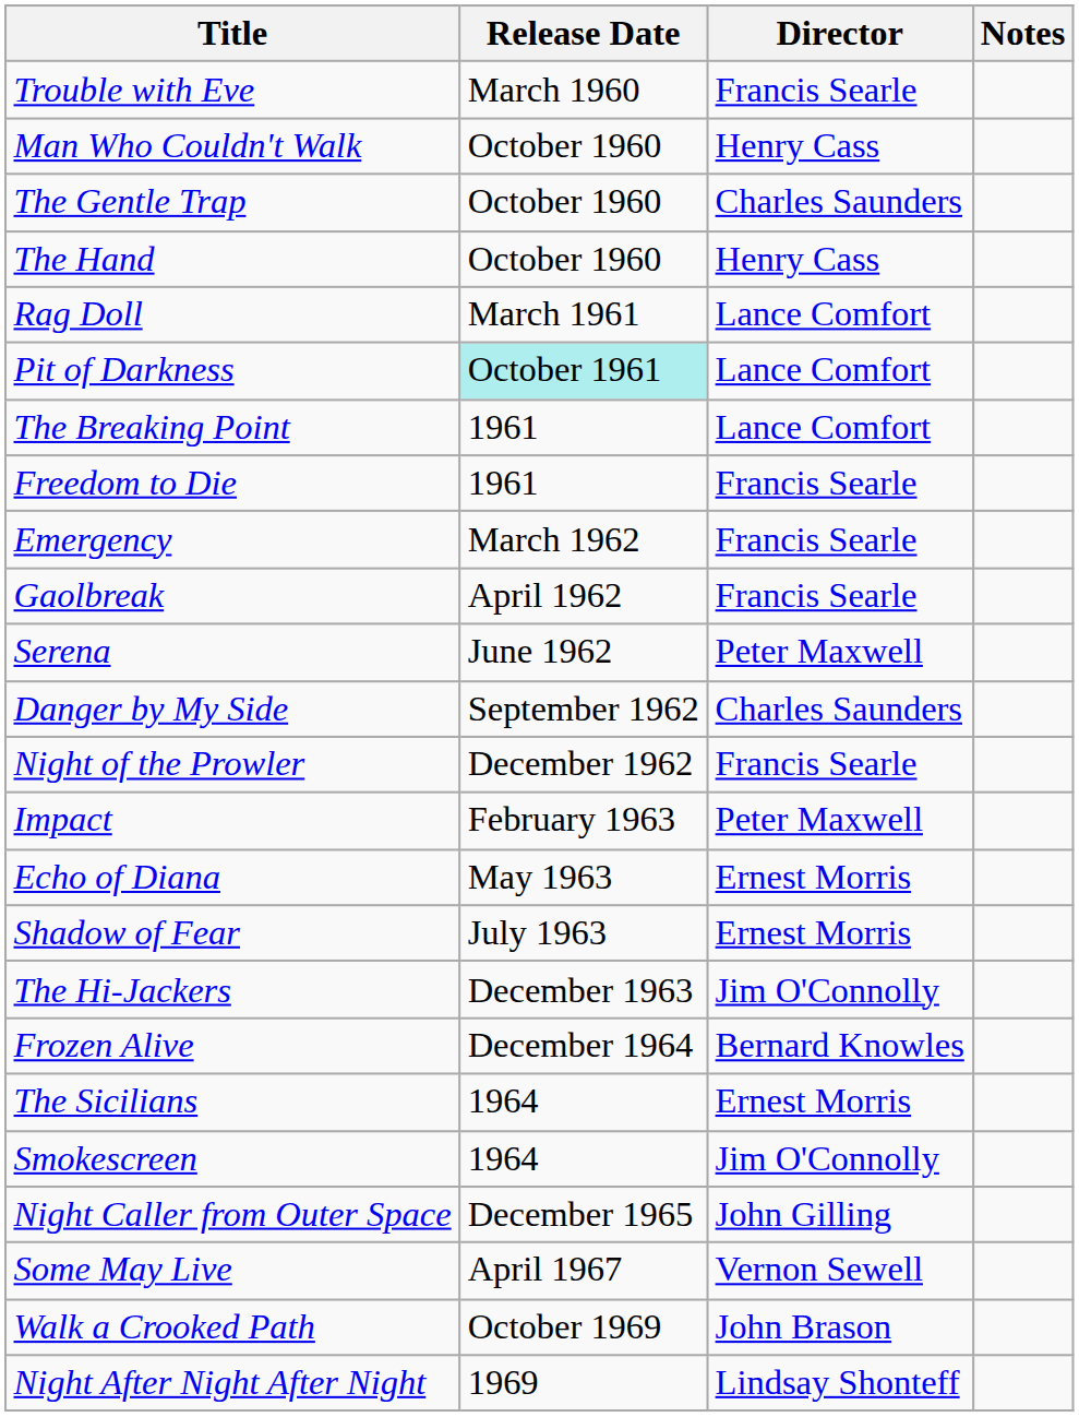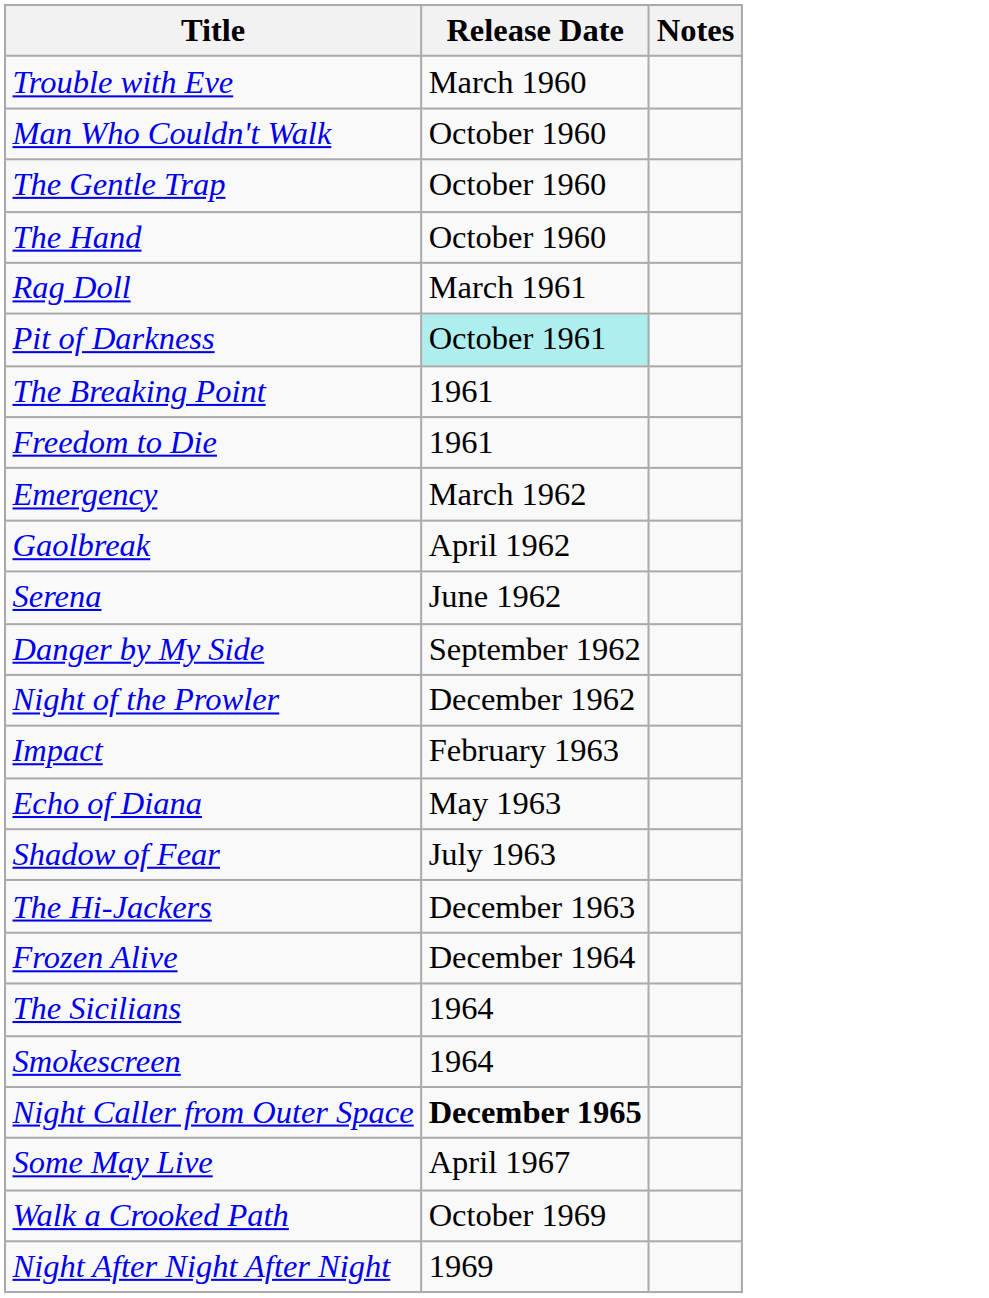- column: Director | Francis Searle | Henry Cass | Charles Saunders | Henry Cass | Lance Comfort | Lance Comfort | Lance Comfort | Francis Searle | Francis Searle | Francis Searle | Peter Maxwell | Charles Saunders | Francis Searle | Peter Maxwell | Ernest Morris | Ernest Morris | Jim O'Connolly | Bernard Knowles | Ernest Morris | Jim O'Connolly | John Gilling | Vernon Sewell | John Brason | Lindsay Shonteff
Night Caller from Outer Space | Release Date: normal -> bold
